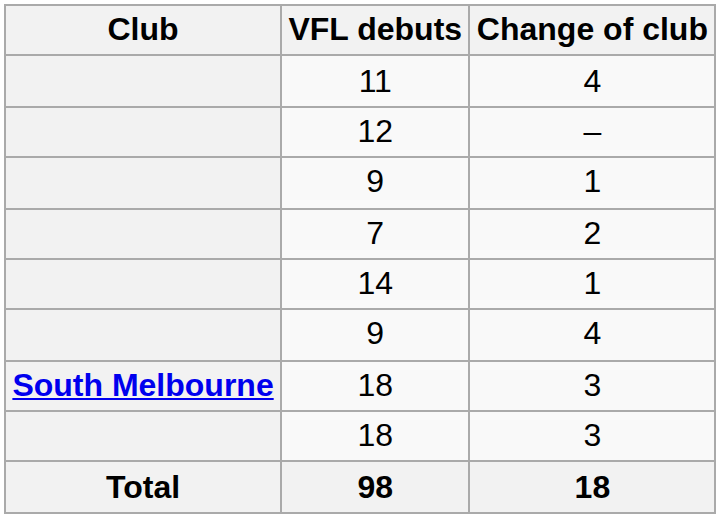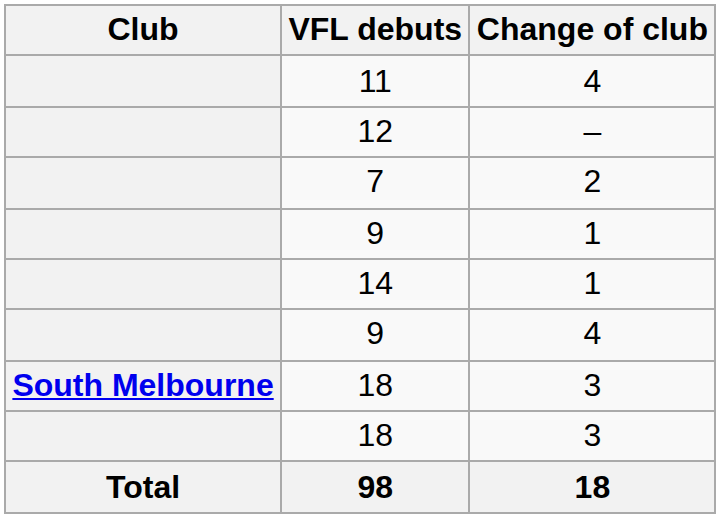rows swapped: 7 <-> 9 / 1
